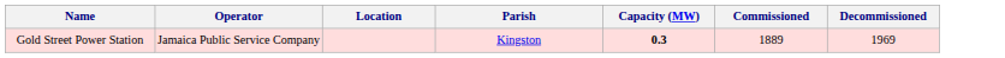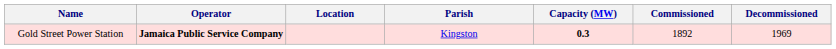Gold Street Power Station | Operator: normal -> bold
Gold Street Power Station | Commissioned: 1889 -> 1892
